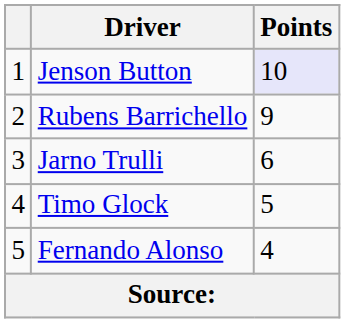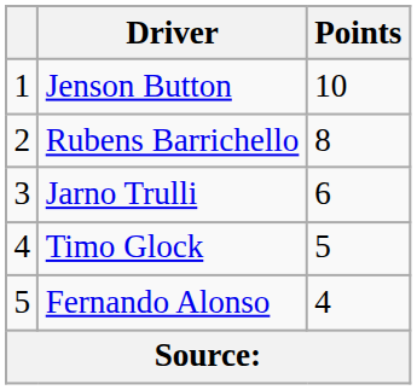Jenson Button | Points: lavender background -> no background
Rubens Barrichello | Points: 9 -> 8
